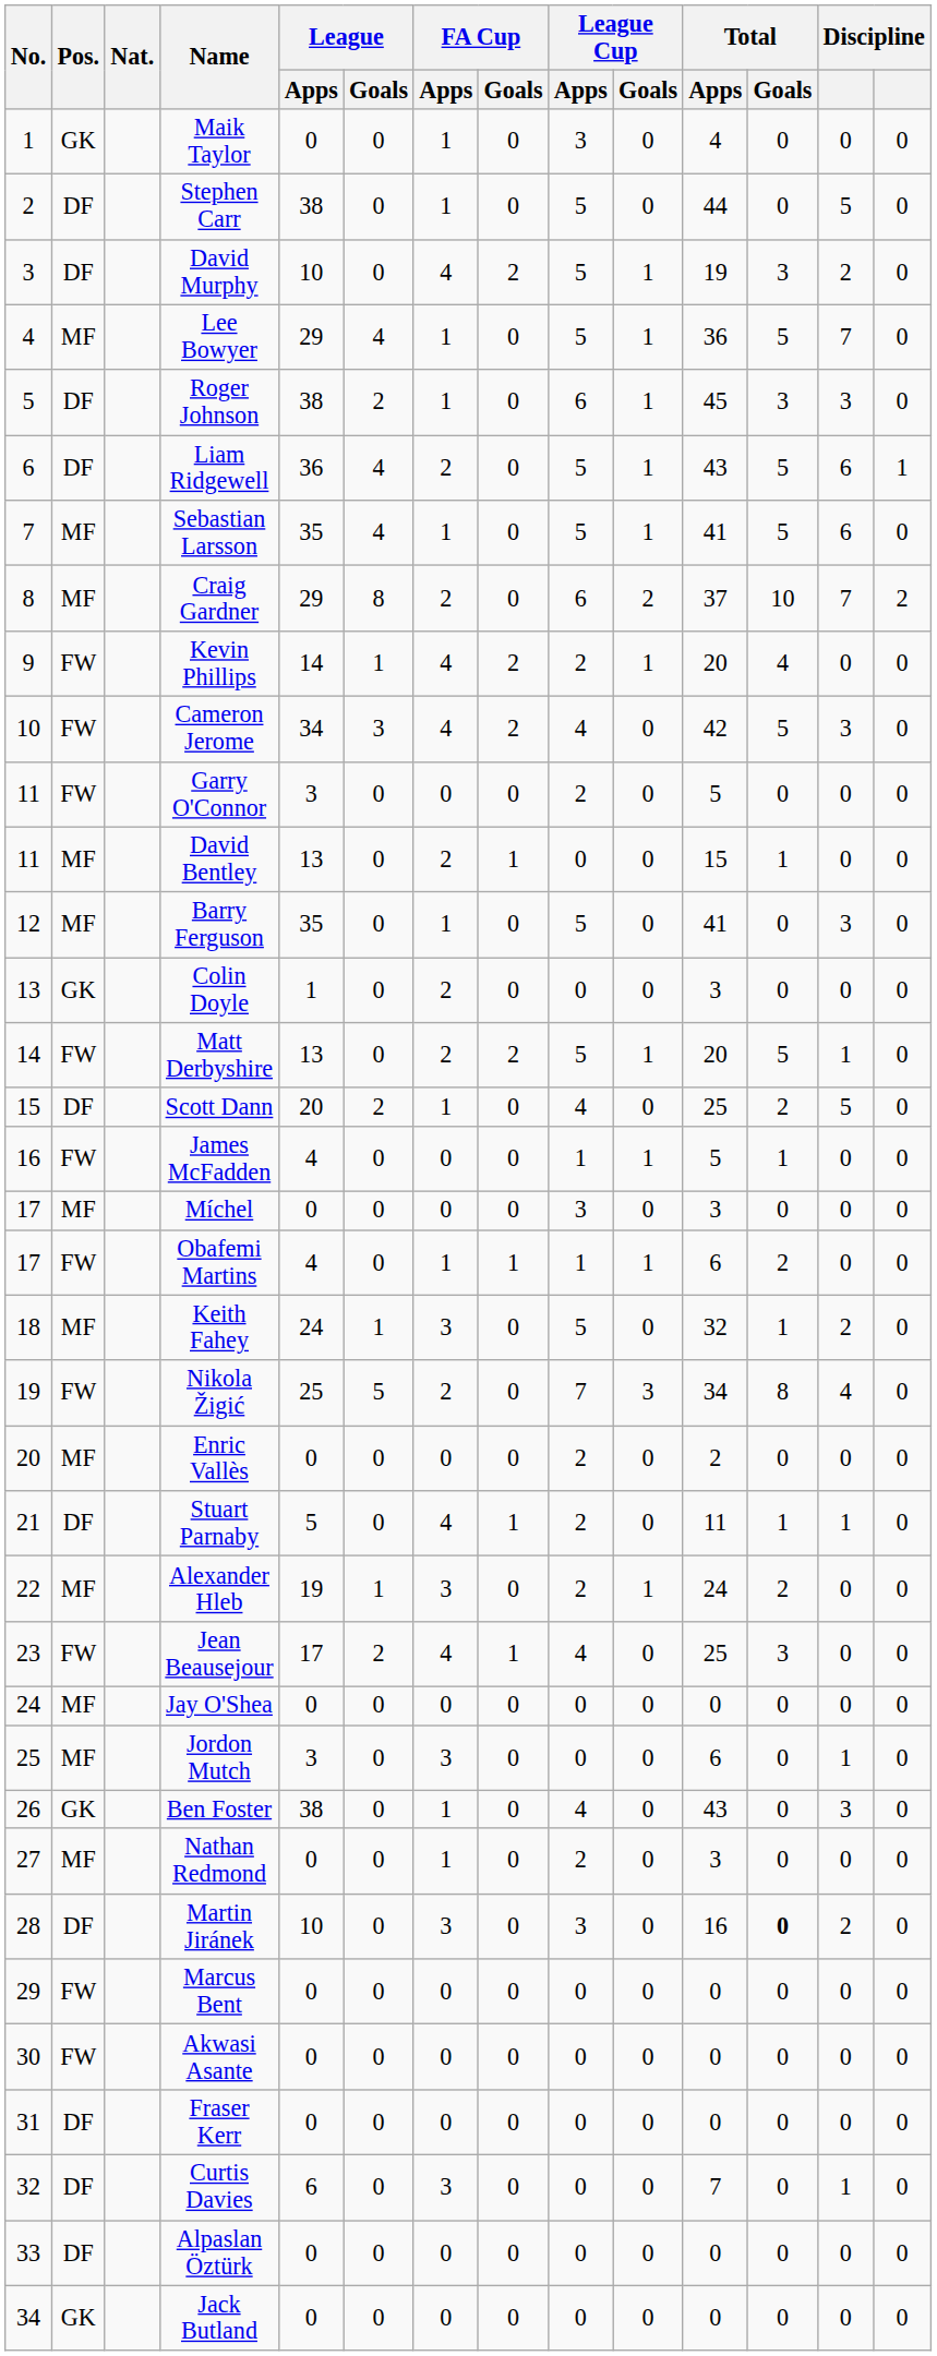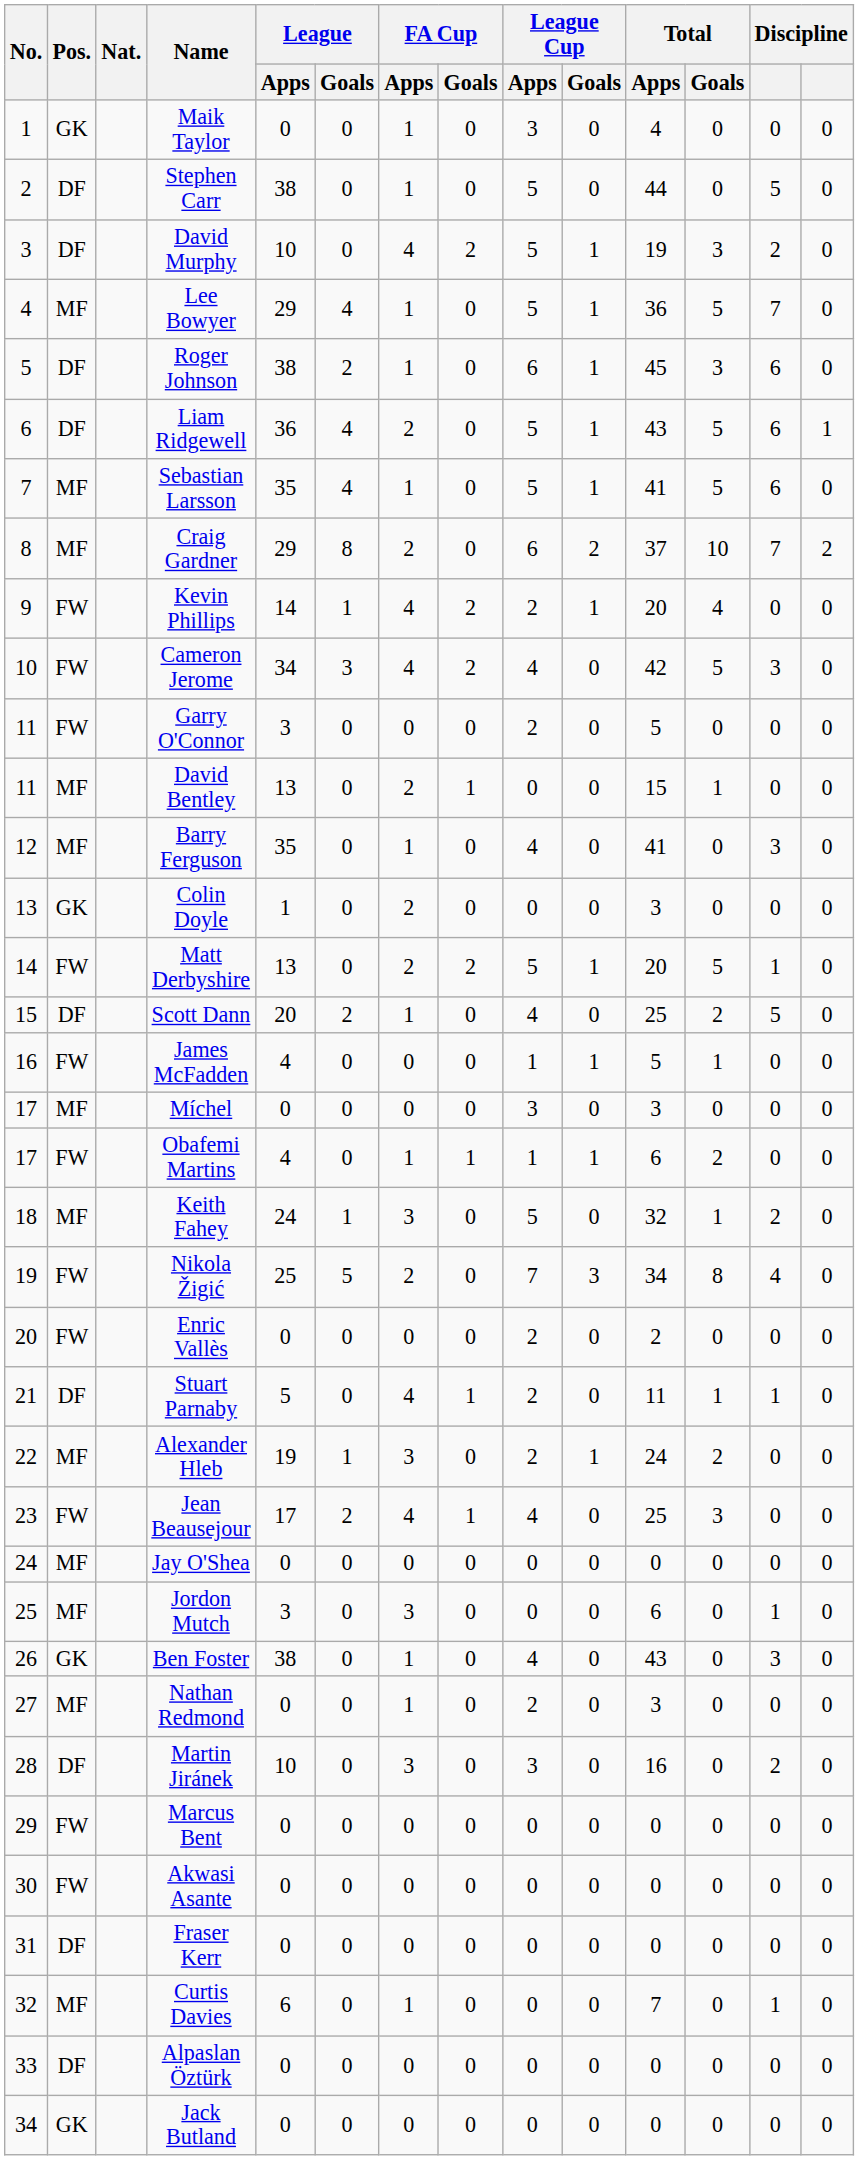Roger Johnson | column 13: 3 -> 6
Barry Ferguson | League Cup / Apps: 5 -> 4
Enric Vallès | Pos.: MF -> FW
Martin Jiránek | Total / Goals: bold -> normal
Curtis Davies | Pos.: DF -> MF
Curtis Davies | FA Cup / Apps: 3 -> 1
